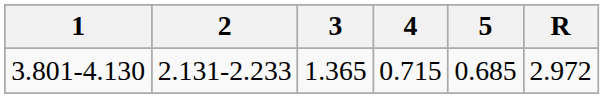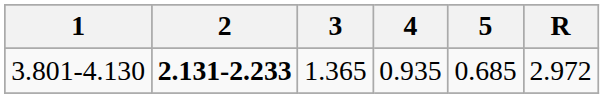3.801-4.130 | 2: normal -> bold
3.801-4.130 | 4: 0.715 -> 0.935
